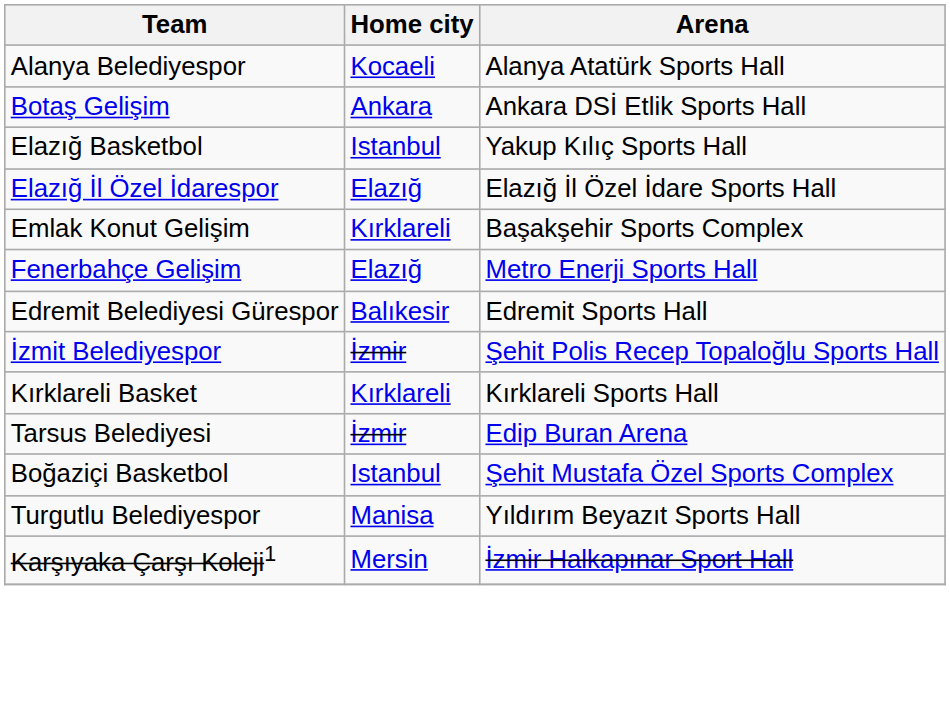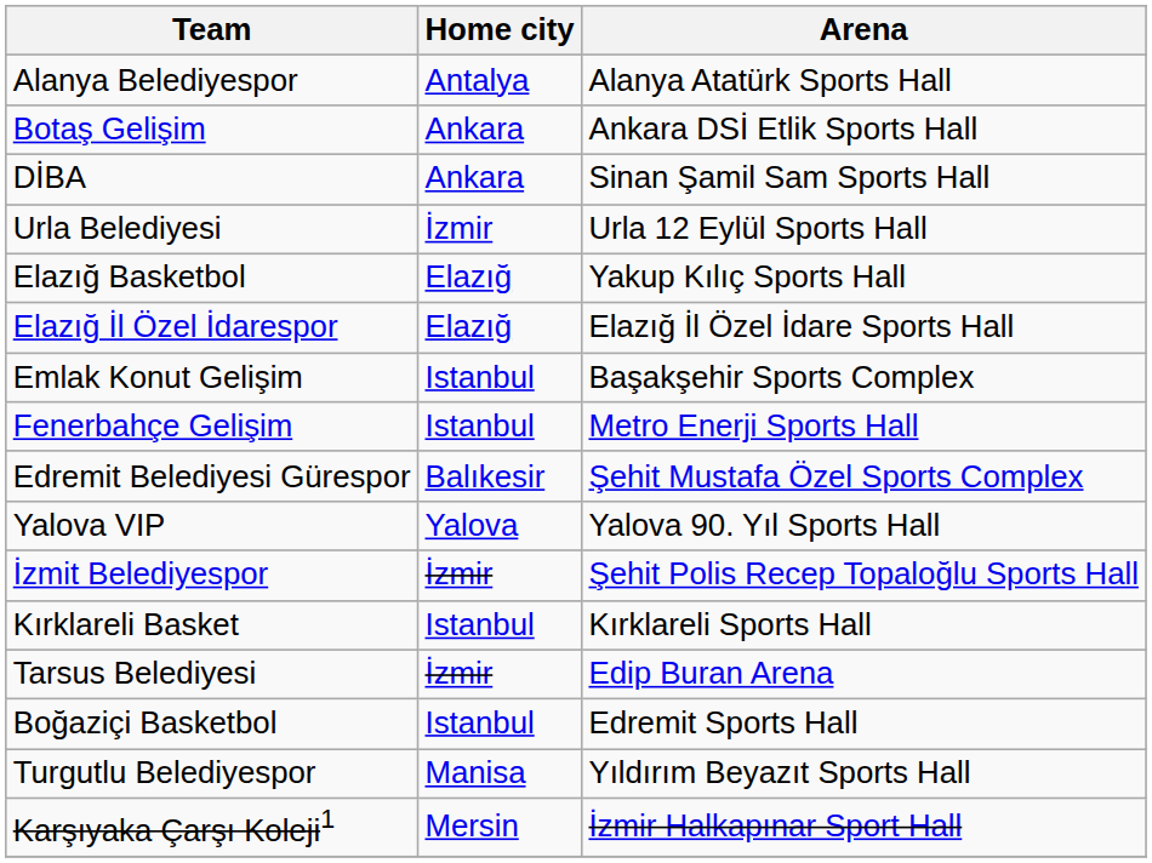Alanya Belediyespor | Home city: Kocaeli -> Antalya
+ row: DİBA | Ankara | Sinan Şamil Sam Sports Hall
+ row: Urla Belediyesi | İzmir | Urla 12 Eylül Sports Hall
Elazığ Basketbol | Home city: Istanbul -> Elazığ
Emlak Konut Gelişim | Home city: Kırklareli -> Istanbul
Fenerbahçe Gelişim | Home city: Elazığ -> Istanbul
Edremit Belediyesi Gürespor | Arena: Edremit Sports Hall -> Şehit Mustafa Özel Sports Complex
+ row: Yalova VIP | Yalova | Yalova 90. Yıl Sports Hall
Kırklareli Basket | Home city: Kırklareli -> Istanbul
Boğaziçi Basketbol | Arena: Şehit Mustafa Özel Sports Complex -> Edremit Sports Hall
